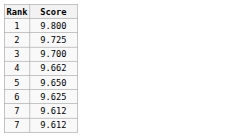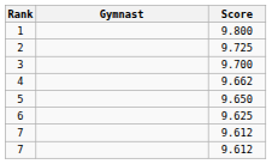+ column: Gymnast
